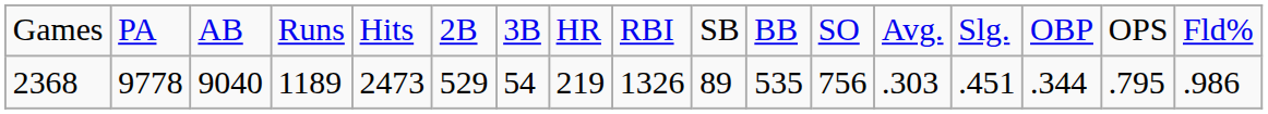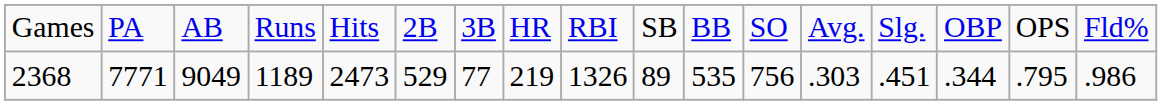2368 | column 2: 9778 -> 7771
2368 | column 3: 9040 -> 9049
2368 | column 7: 54 -> 77
